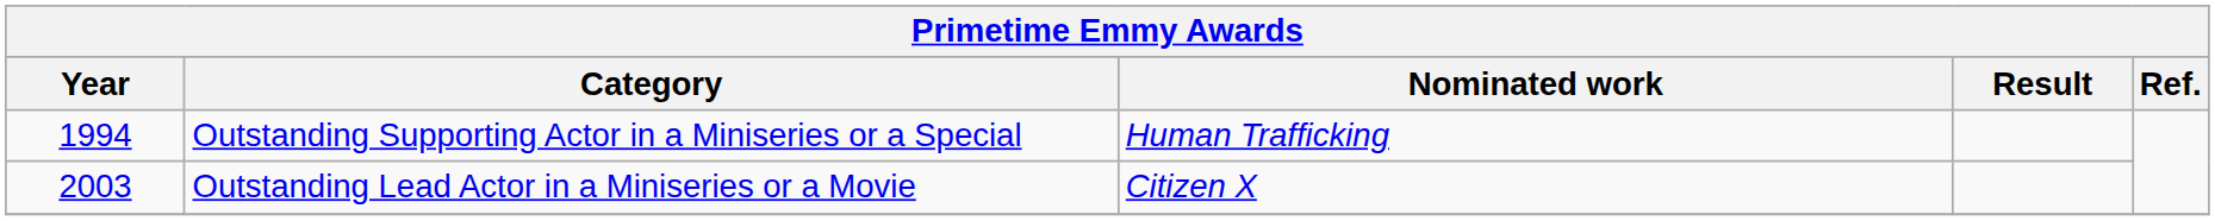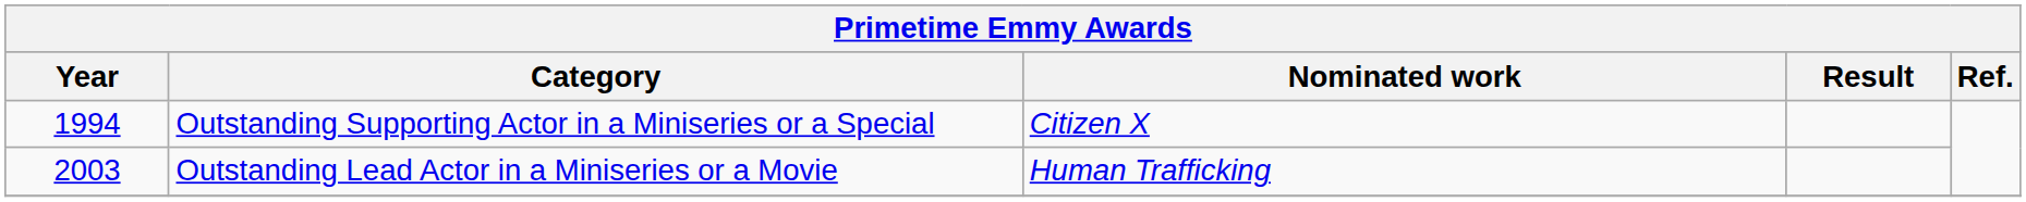Outstanding Supporting Actor in a Miniseries or a Special | Nominated work: Human Trafficking -> Citizen X
Outstanding Lead Actor in a Miniseries or a Movie | Nominated work: Citizen X -> Human Trafficking
